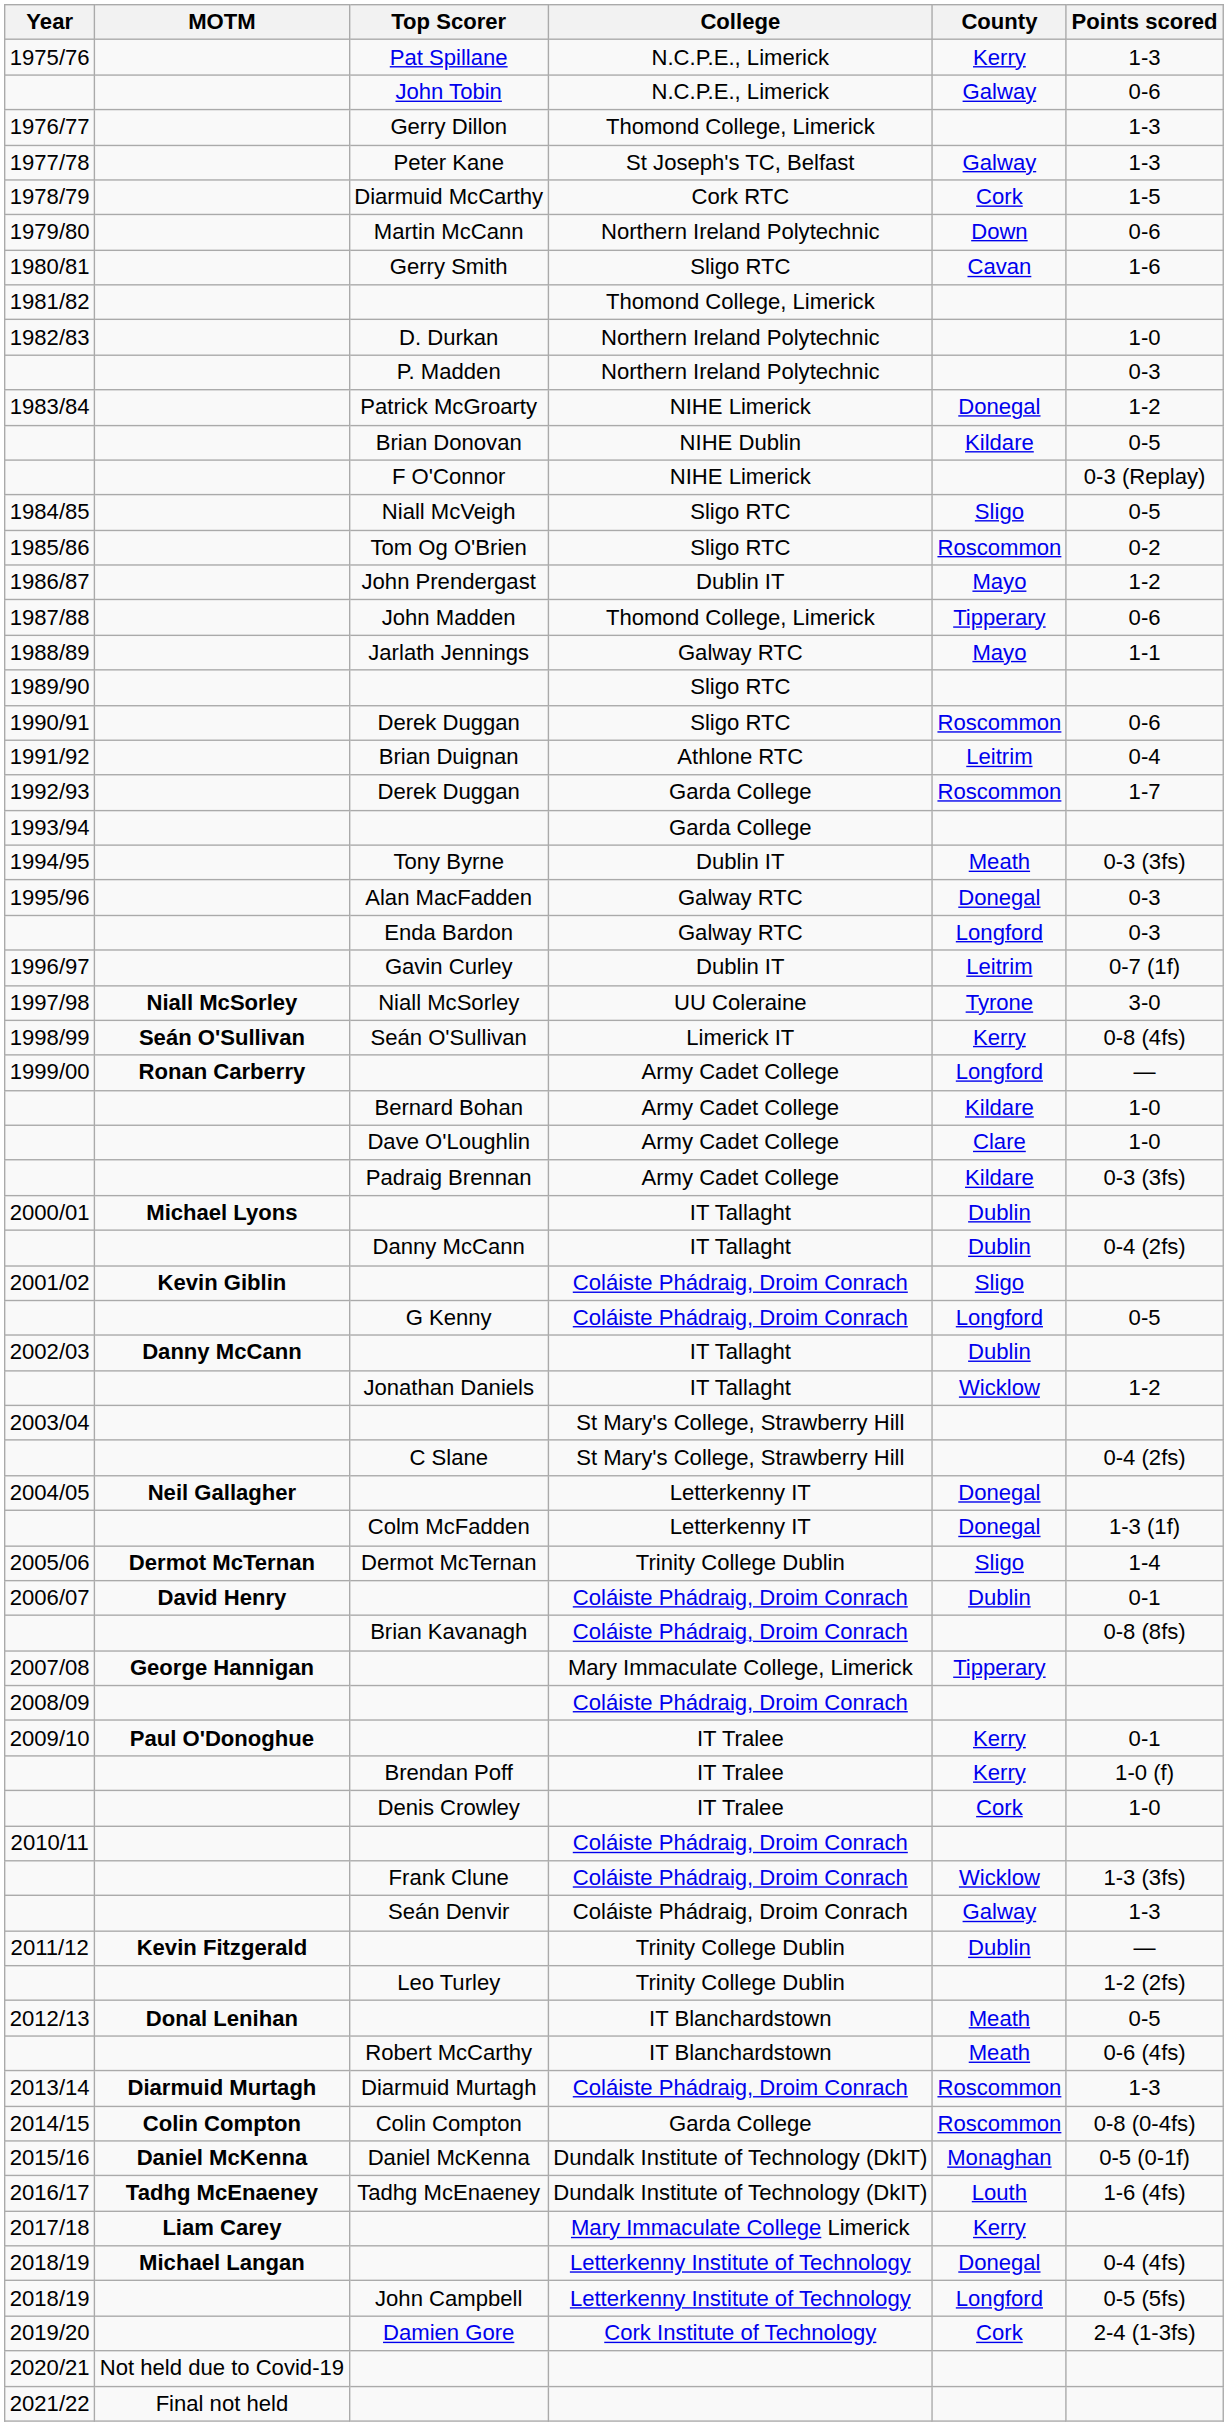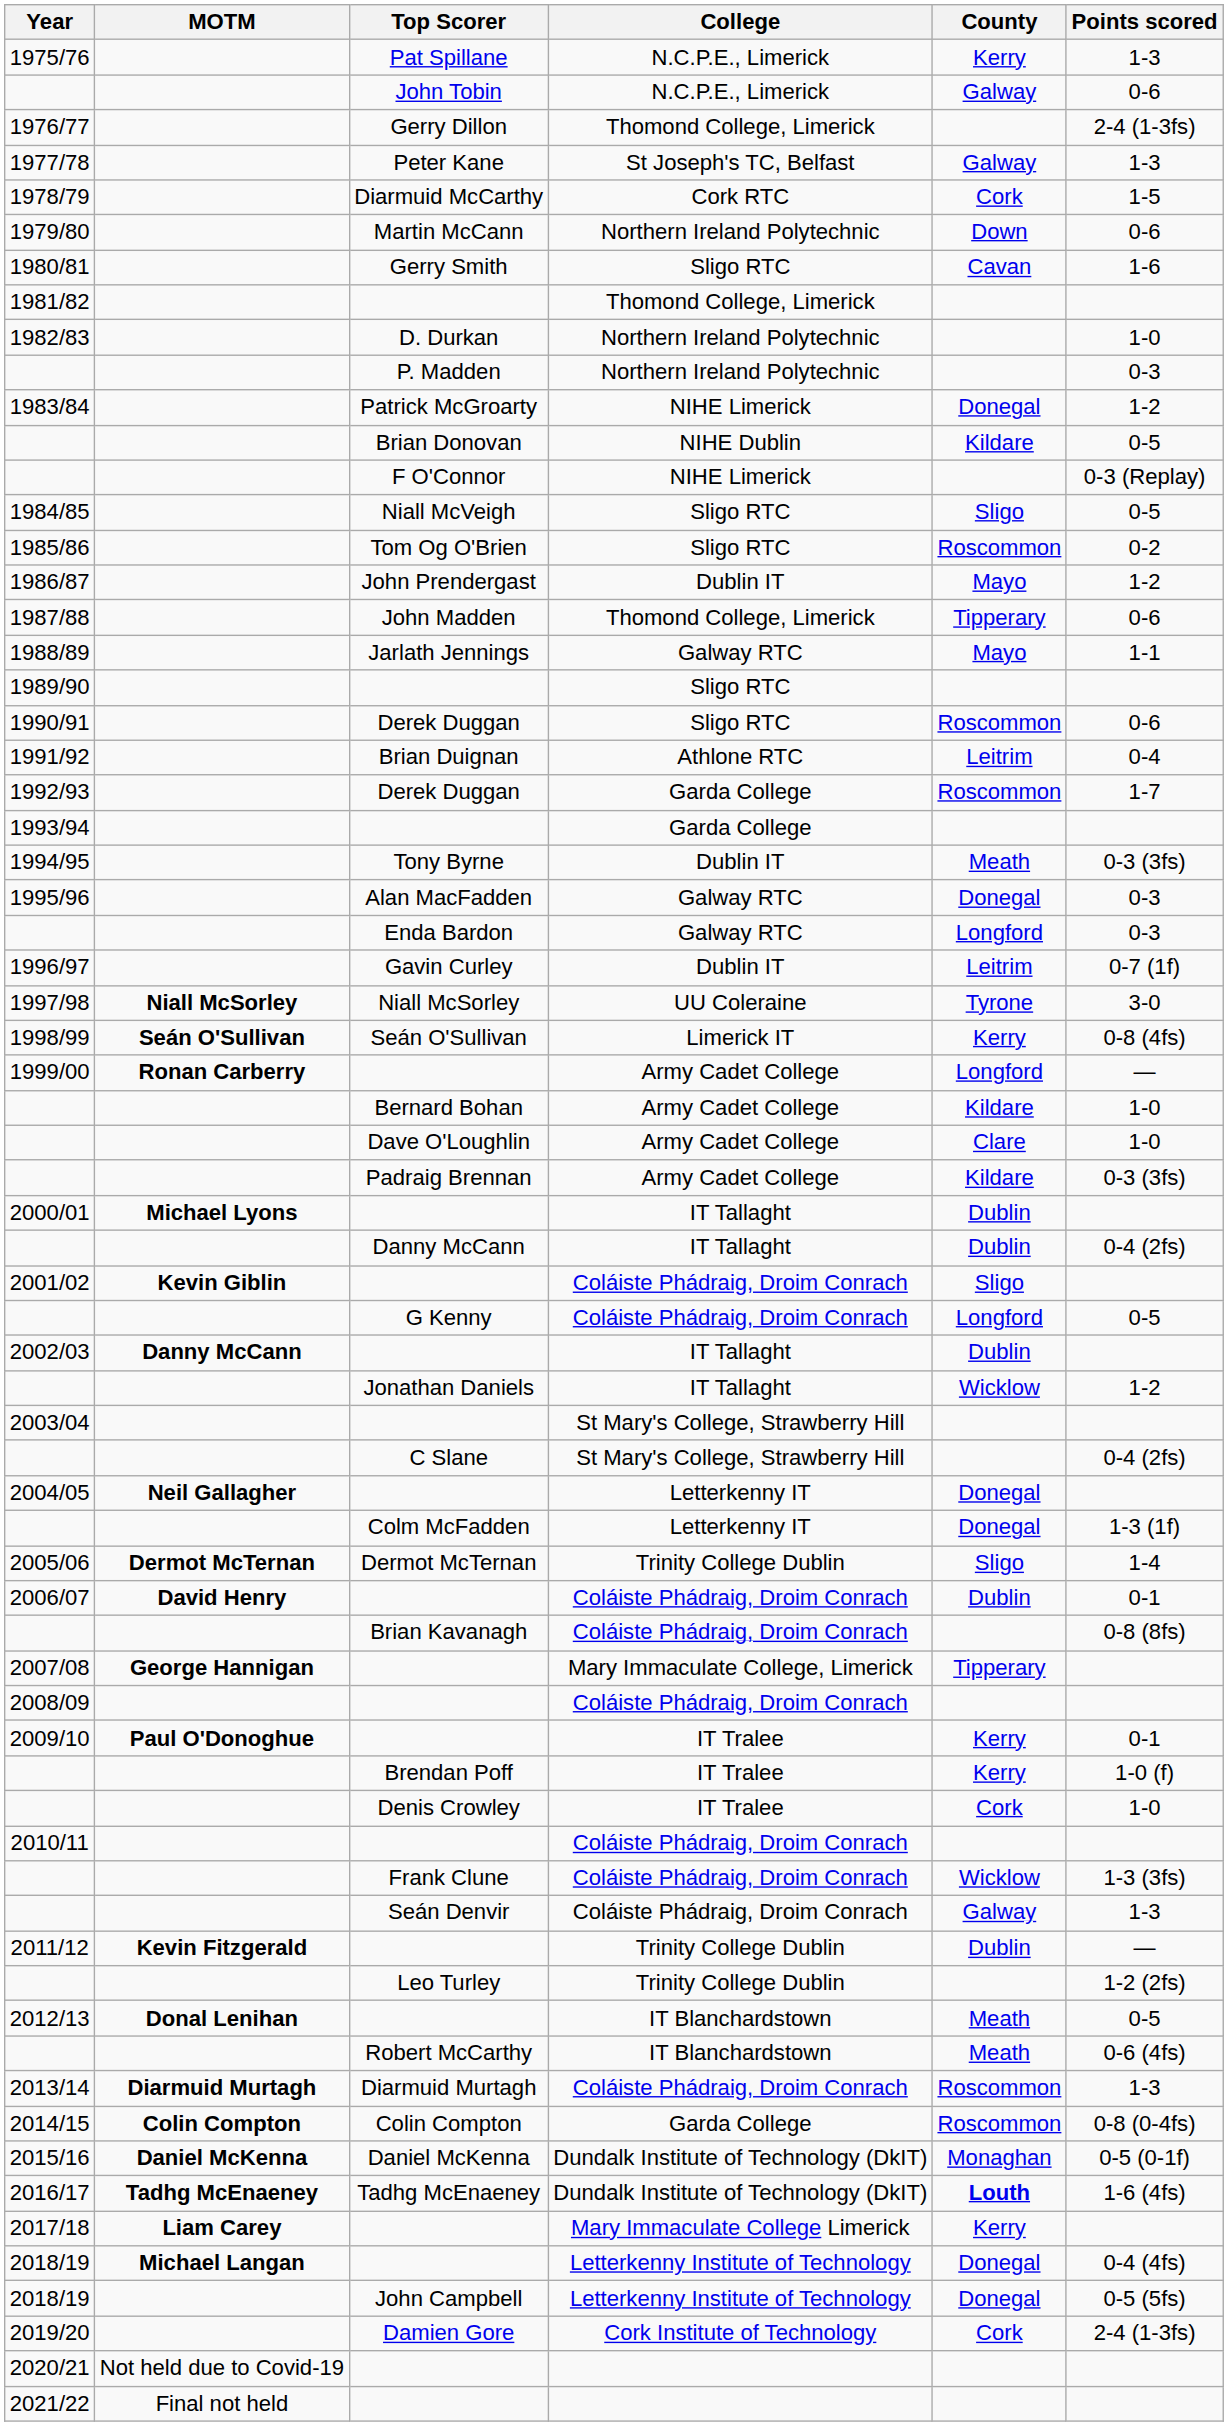1976/77 | Points scored: 1-3 -> 2-4 (1-3fs)
2016/17 | County: normal -> bold
2018/19 / John Campbell | County: Longford -> Donegal
